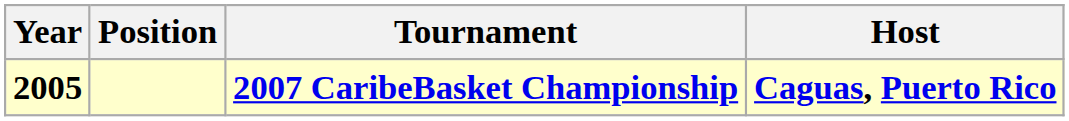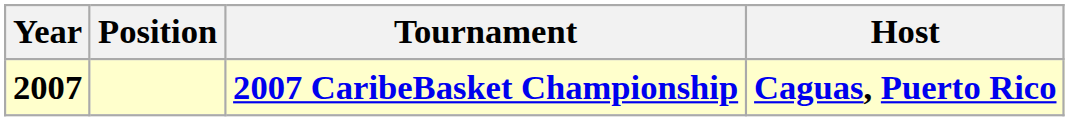2007 CaribeBasket Championship | Year: 2005 -> 2007
